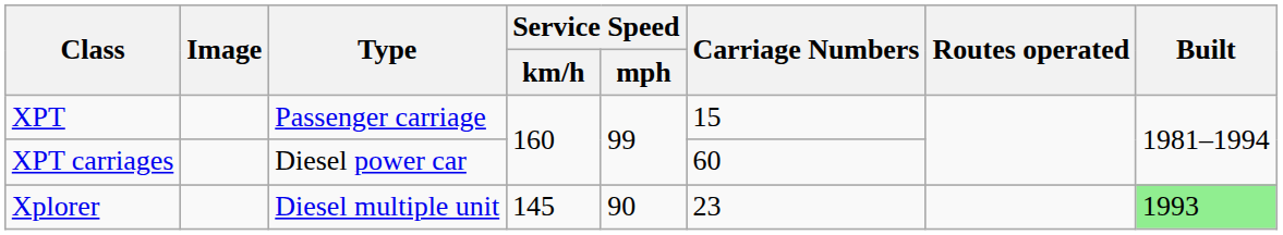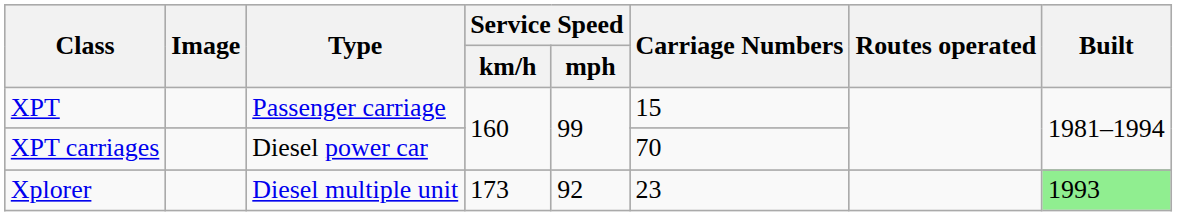XPT carriages | Carriage Numbers: 60 -> 70
Xplorer | Service Speed / km/h: 145 -> 173
Xplorer | Service Speed / mph: 90 -> 92
